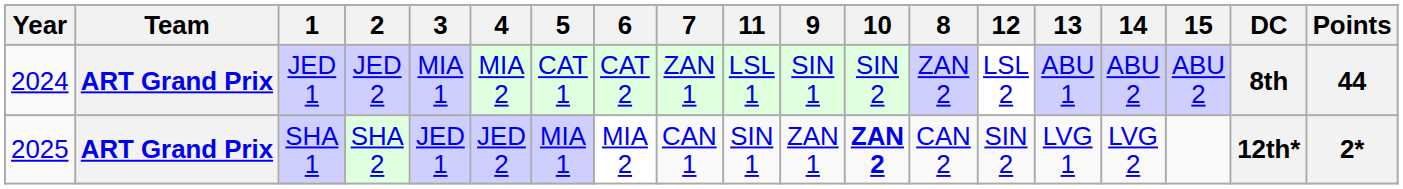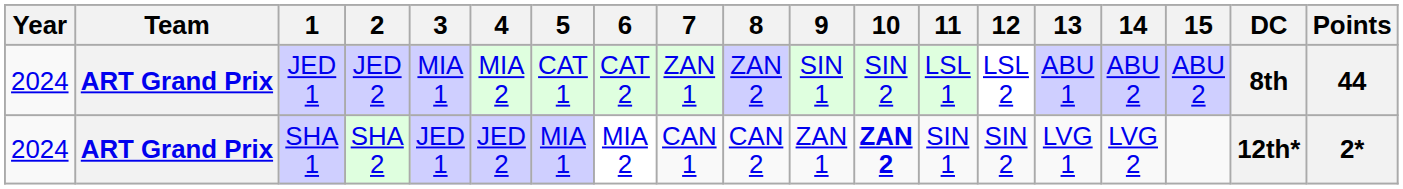columns swapped: 8 <-> 11
SHA 1 | Year: 2025 -> 2024
